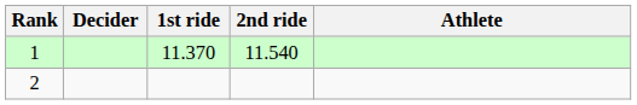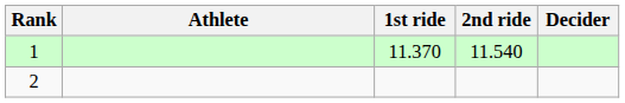columns swapped: Athlete <-> Decider
